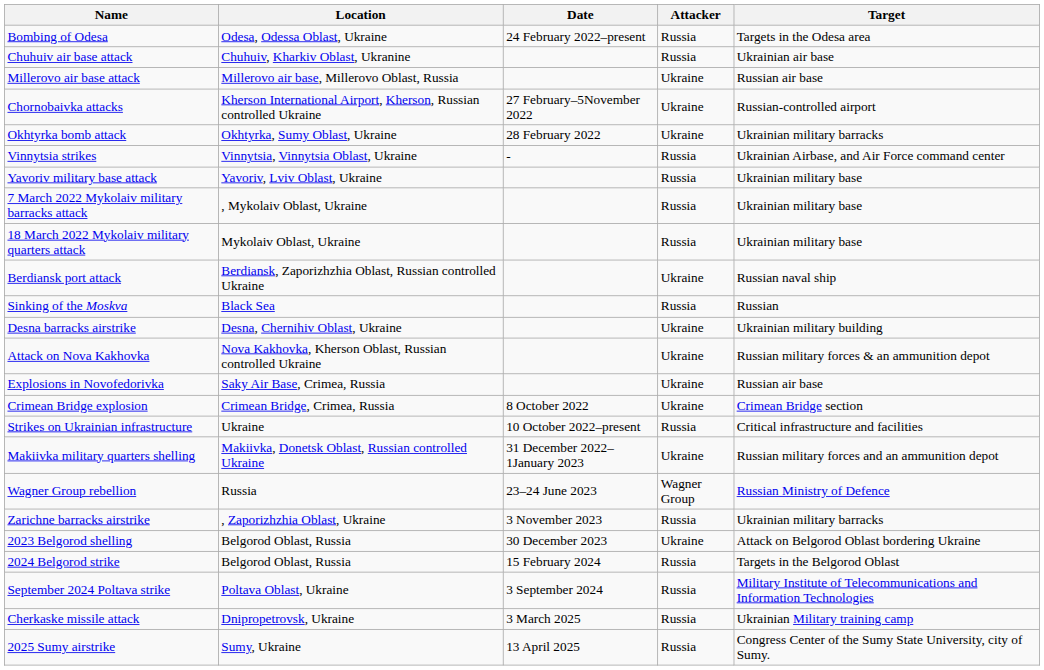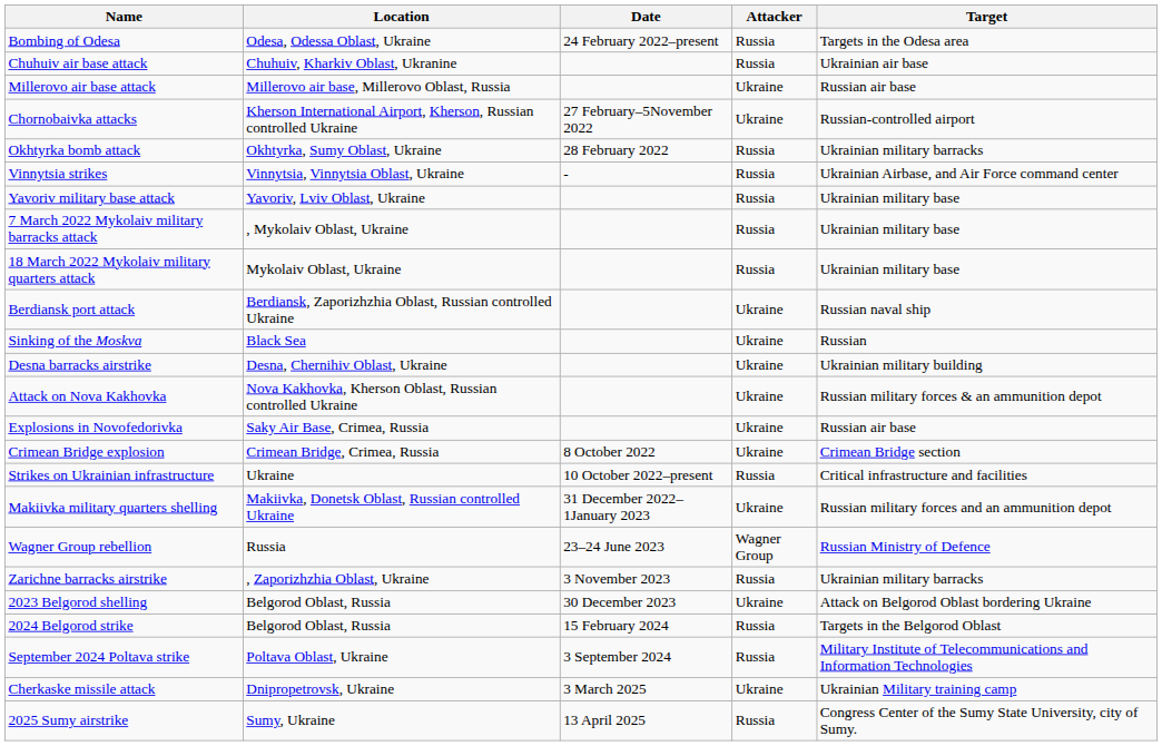Okhtyrka bomb attack | Attacker: Ukraine -> Russia
Sinking of the Moskva | Attacker: Russia -> Ukraine
Cherkaske missile attack | Attacker: Russia -> Ukraine
